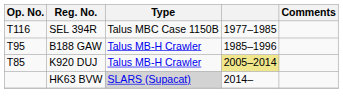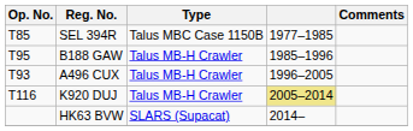SEL 394R | Op. No.: T116 -> T85
+ row: T93 | A496 CUX | Talus MB-H Crawler | 1996–2005
K920 DUJ | Op. No.: T85 -> T116
HK63 BVW | Type: lightgrey background -> no background
